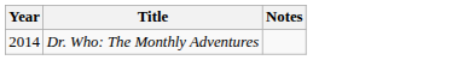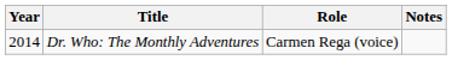+ column: Role | Carmen Rega (voice)
